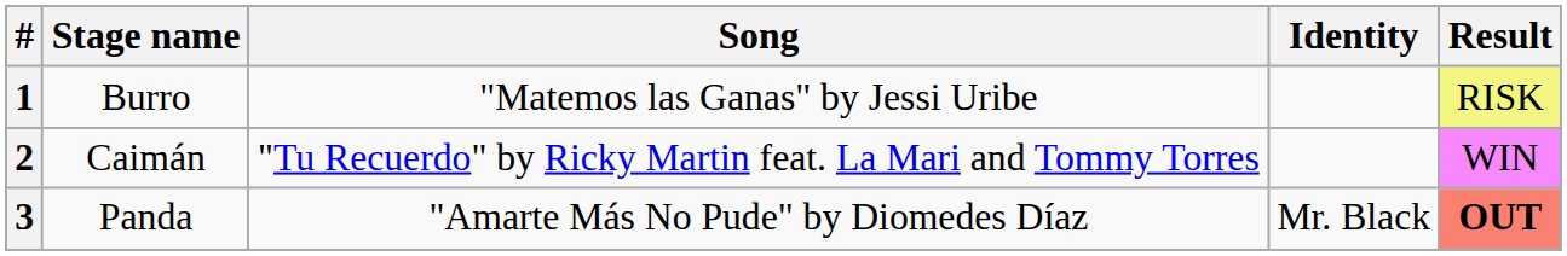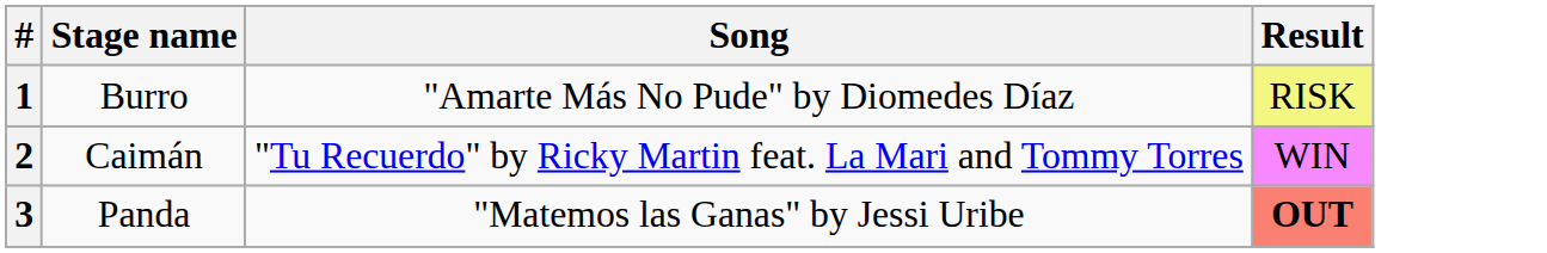- column: Identity | Mr. Black
1 | Song: "Matemos las Ganas" by Jessi Uribe -> "Amarte Más No Pude" by Diomedes Díaz
3 | Song: "Amarte Más No Pude" by Diomedes Díaz -> "Matemos las Ganas" by Jessi Uribe
